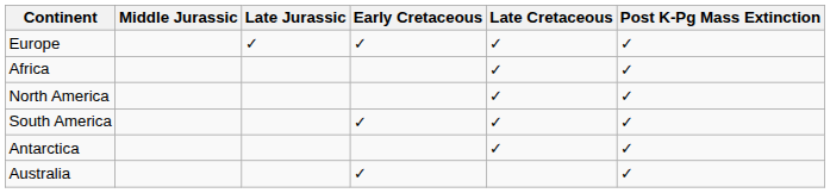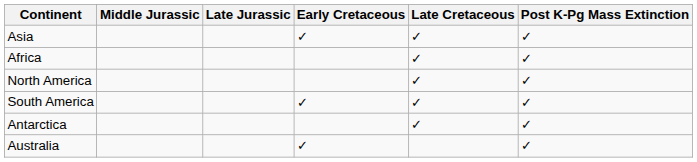+ row: Asia | ✓ | ✓ | ✓
- row: Europe | ✓ | ✓ | ✓ | ✓
